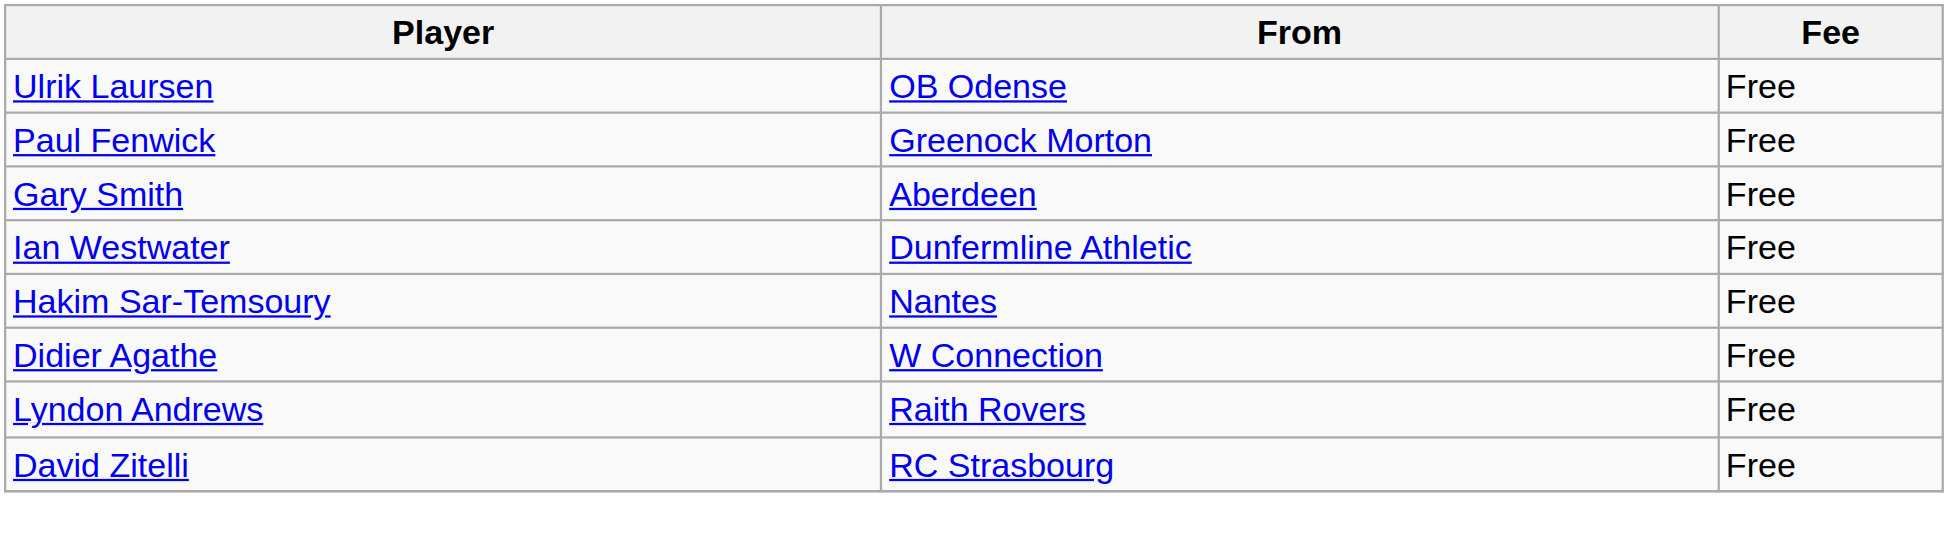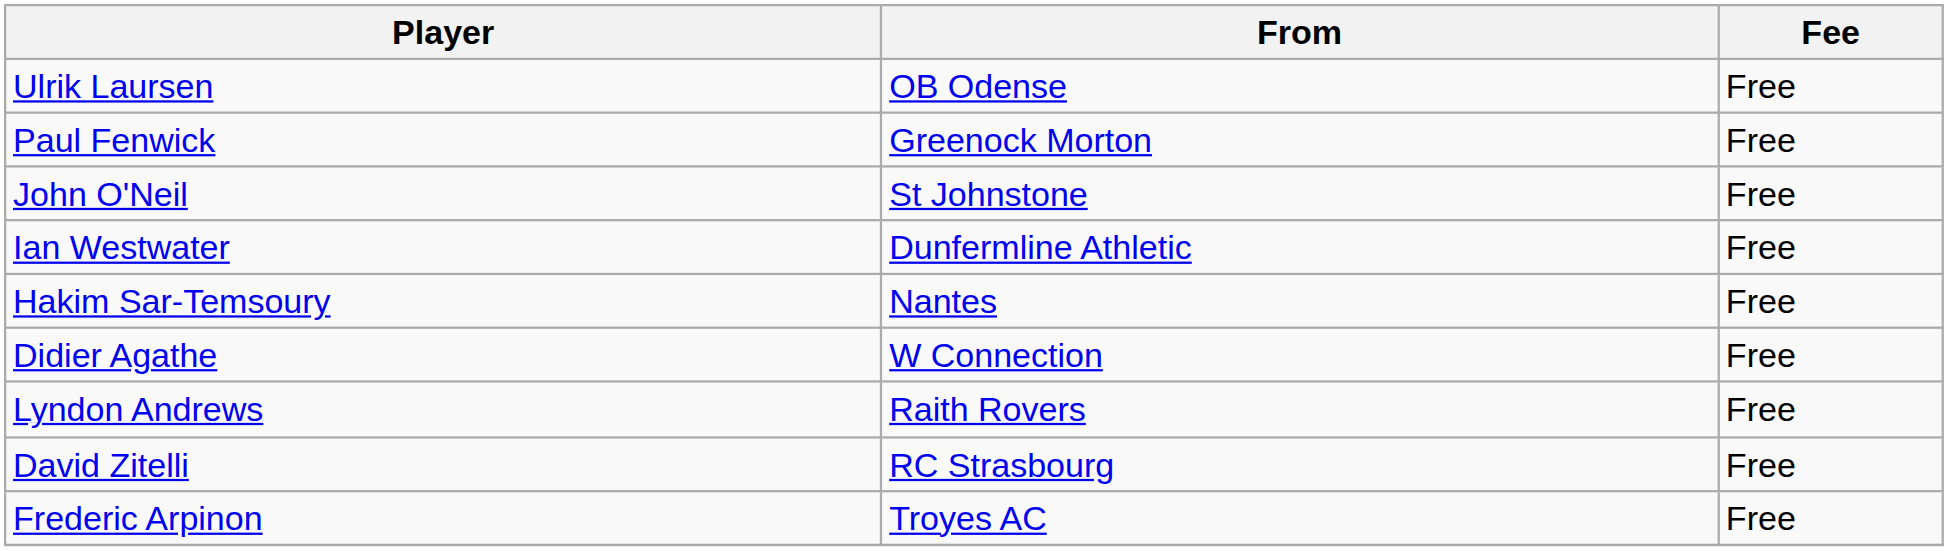+ row: John O'Neil | St Johnstone | Free
- row: Gary Smith | Aberdeen | Free
+ row: Frederic Arpinon | Troyes AC | Free
